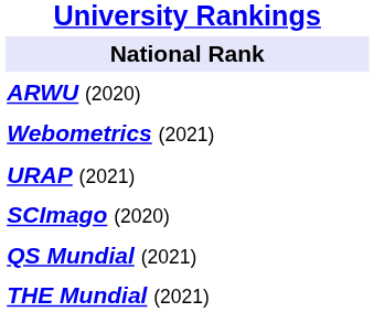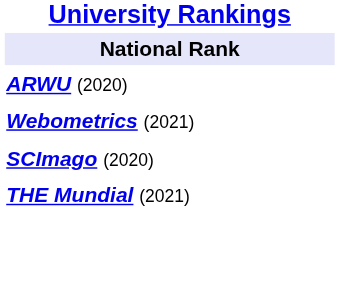- row: URAP (2021)
- row: QS Mundial (2021)
